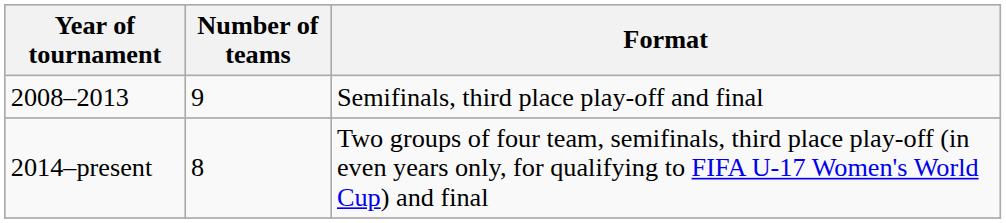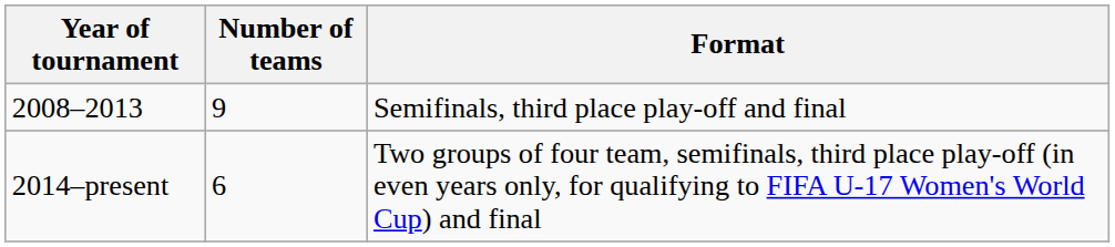2014–present | Number of teams: 8 -> 6
